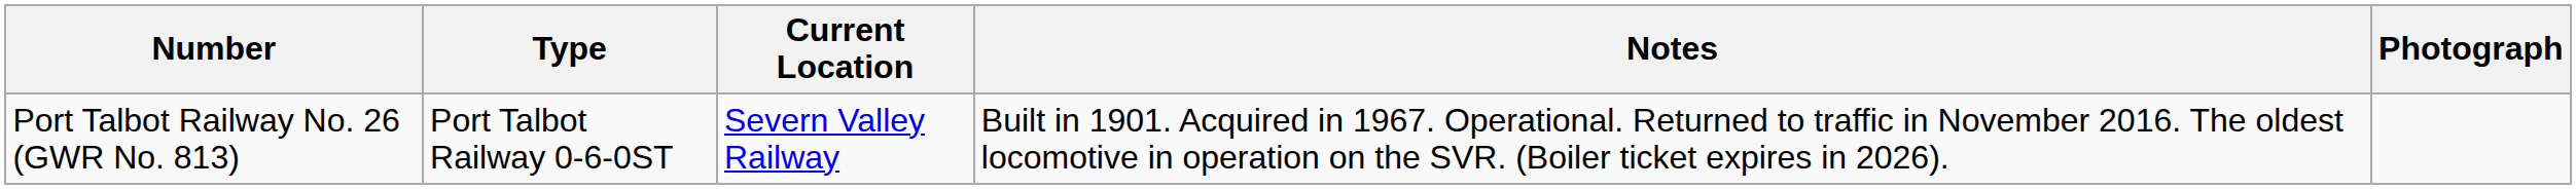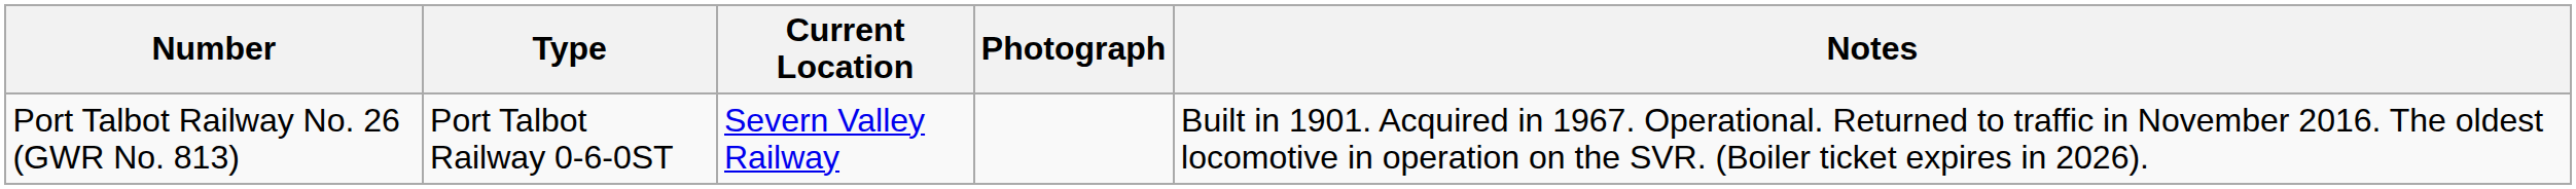columns swapped: Photograph <-> Notes
